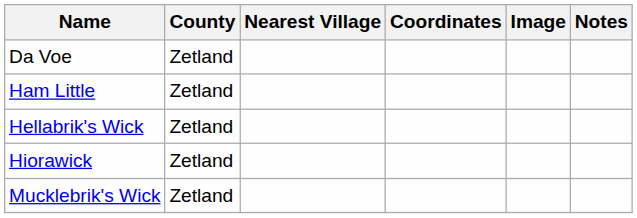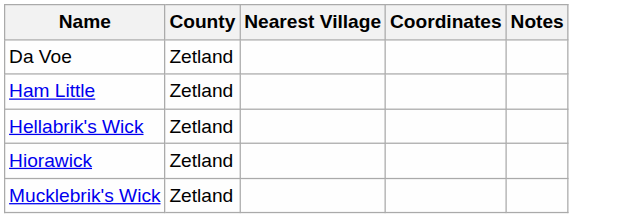- column: Image
